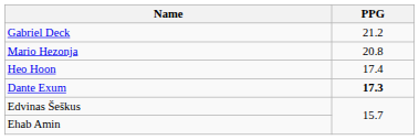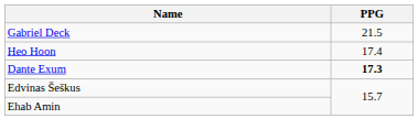Gabriel Deck | PPG: 21.2 -> 21.5
- row: Mario Hezonja | 20.8
